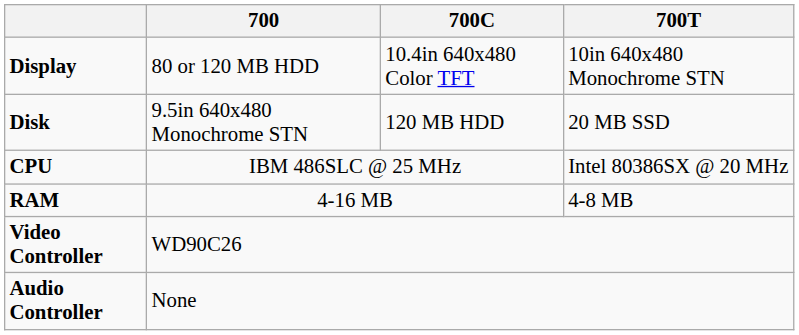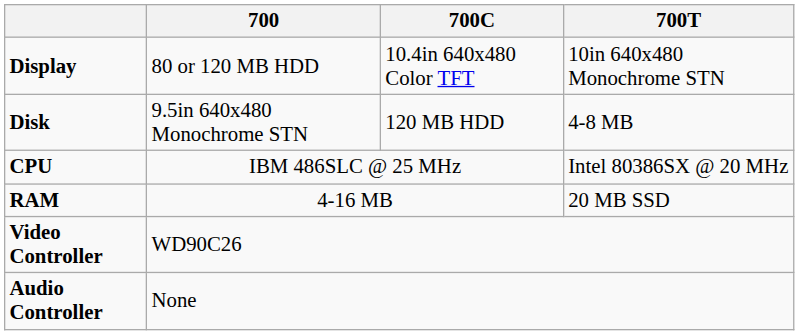Disk | 700T: 20 MB SSD -> 4-8 MB
RAM | 700T: 4-8 MB -> 20 MB SSD
